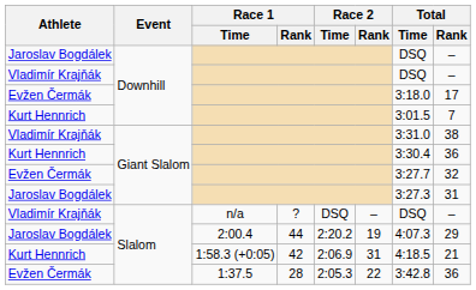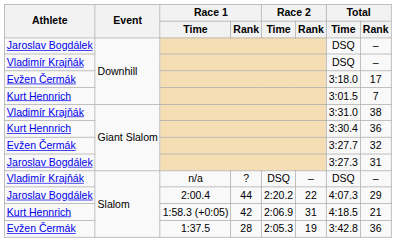2:00.4 | Race 2 / Rank: 19 -> 22
1:37.5 | Race 2 / Rank: 22 -> 19
